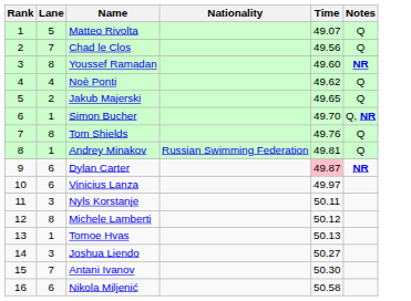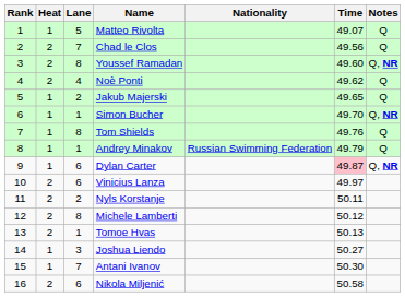+ column: Heat | 1 | 2 | 2 | 2 | 1 | 1 | 1 | 1 | 1 | 2 | 2 | 2 | 2 | 1 | 1 | 2
Youssef Ramadan | Notes: NR -> Q, NR
Andrey Minakov | Time: 49.81 -> 49.79
Dylan Carter | Notes: NR -> Q, NR
Nyls Korstanje | Lane: 3 -> 2
